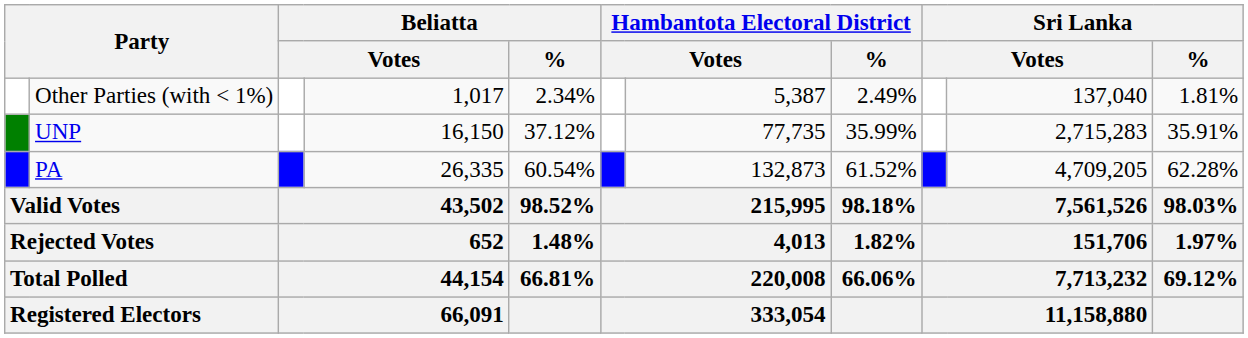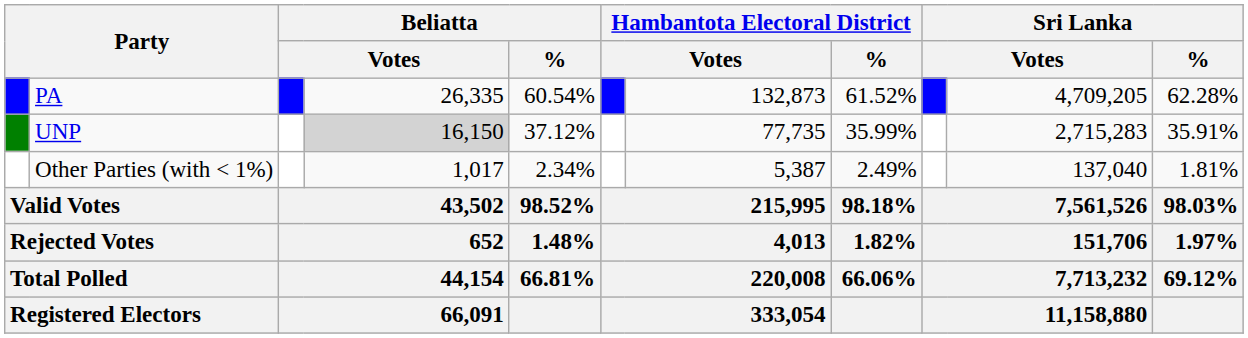rows swapped: PA <-> Other Parties (with < 1%)
UNP | column 4: no background -> lightgrey background
